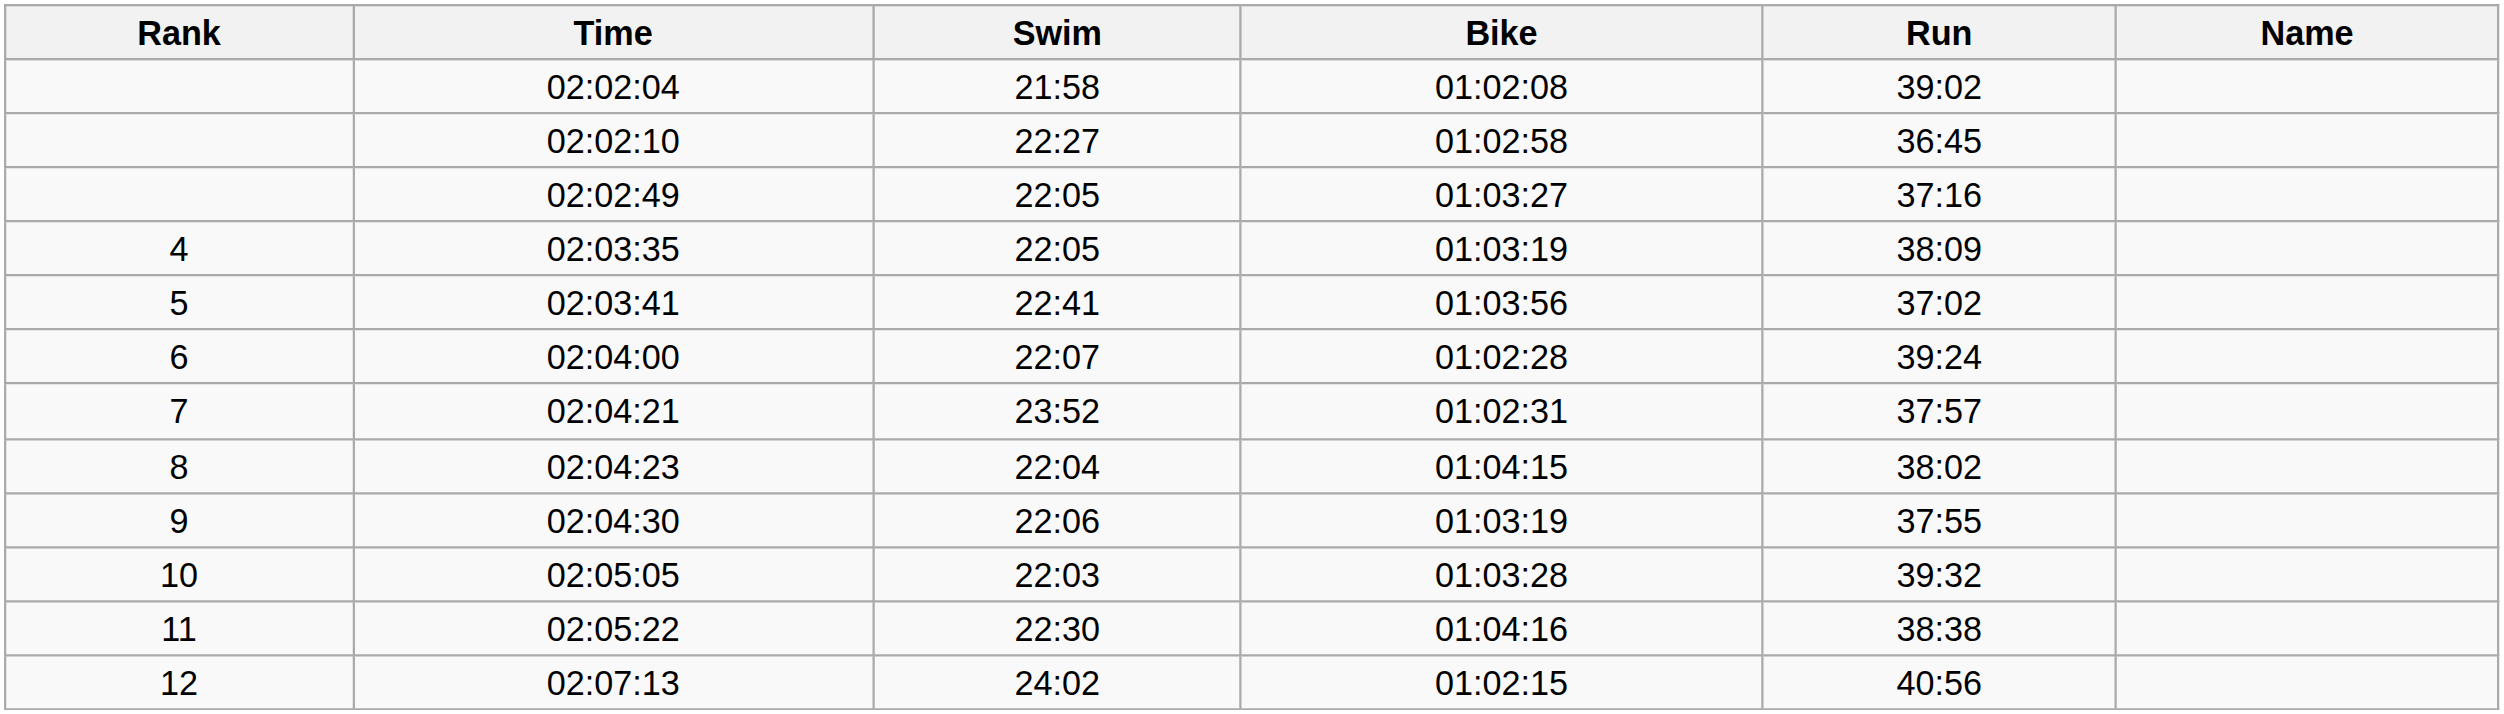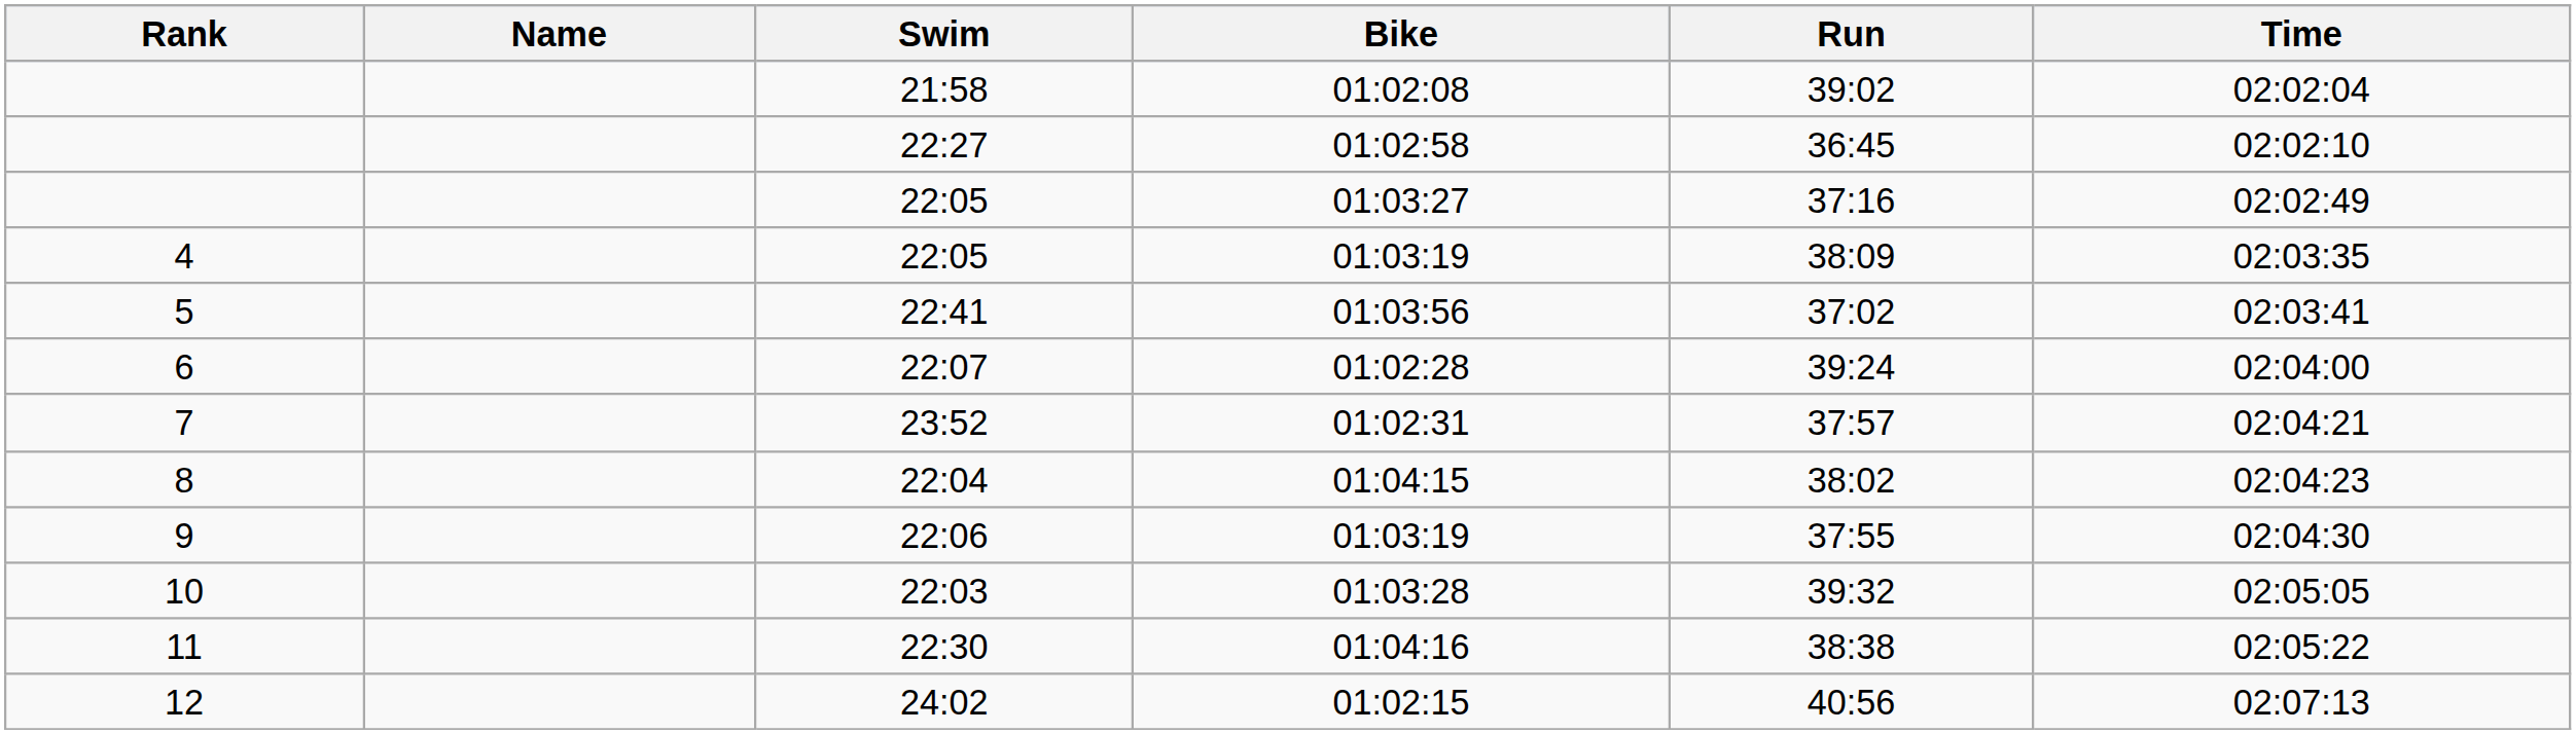columns swapped: Name <-> Time
